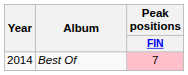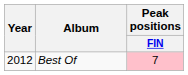Best Of | Year: 2014 -> 2012
